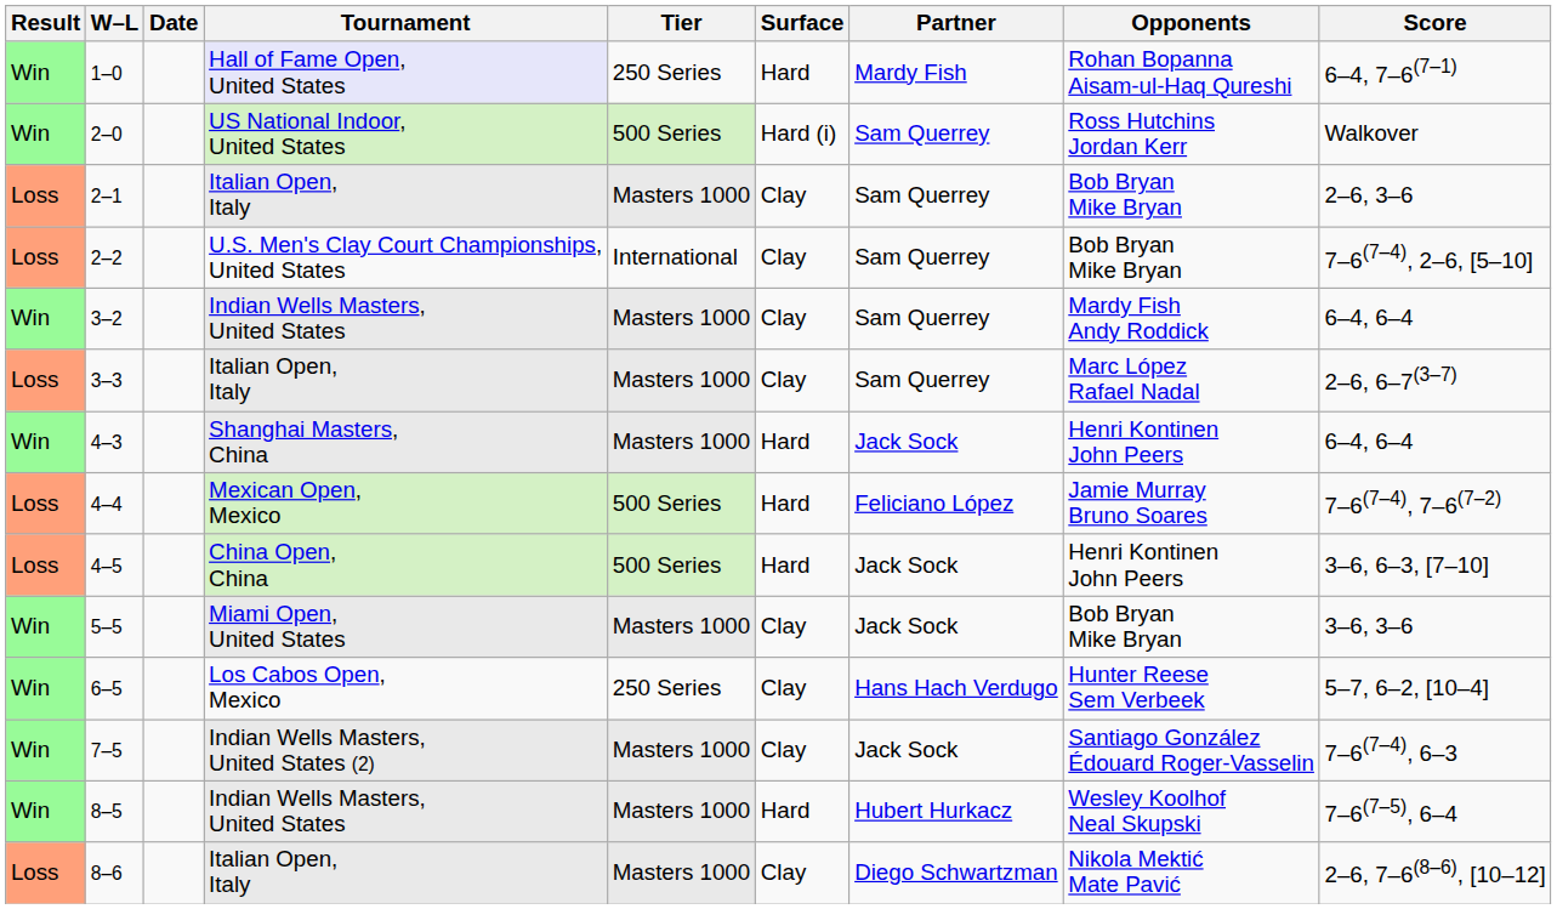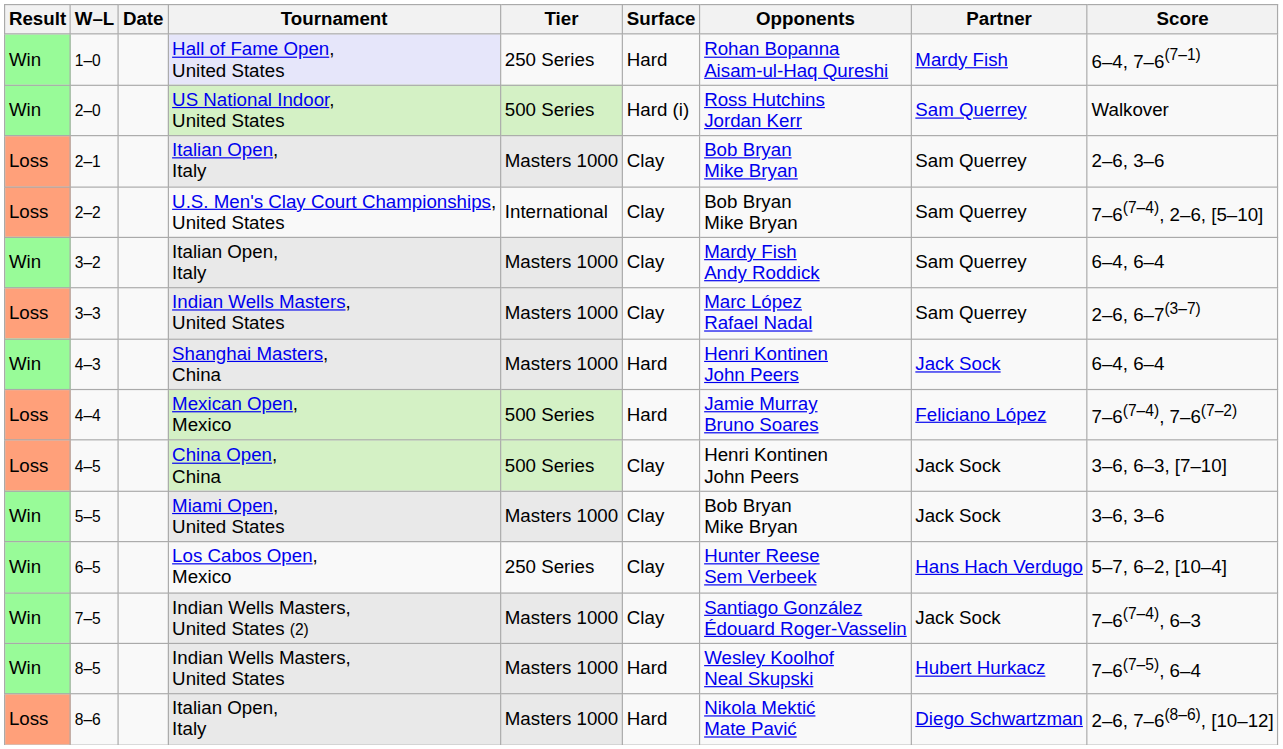columns swapped: Partner <-> Opponents
3–2 | Tournament: Indian Wells Masters, United States -> Italian Open, Italy
3–3 | Tournament: Italian Open, Italy -> Indian Wells Masters, United States
4–5 | Surface: Hard -> Clay
8–6 | Surface: Clay -> Hard
